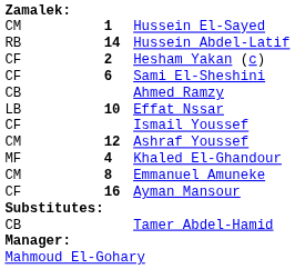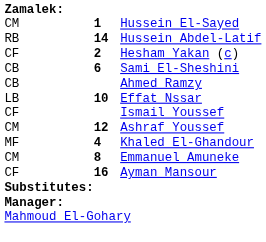Sami El-Sheshini | column 1: CF -> CB
- row: CB | Tamer Abdel-Hamid
